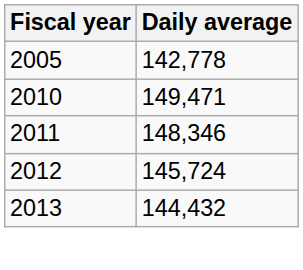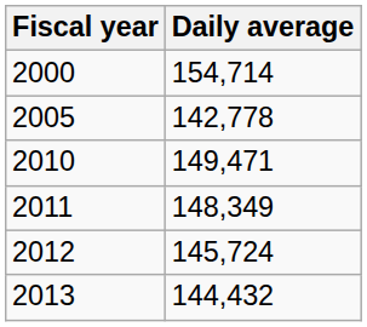+ row: 2000 | 154,714
2011 | Daily average: 148,346 -> 148,349
